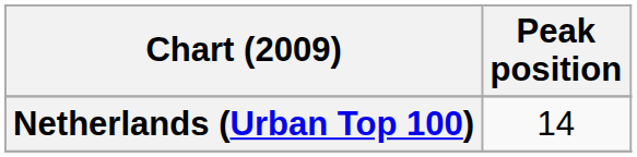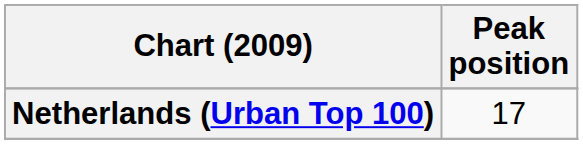Netherlands (Urban Top 100) | Peak position: 14 -> 17
